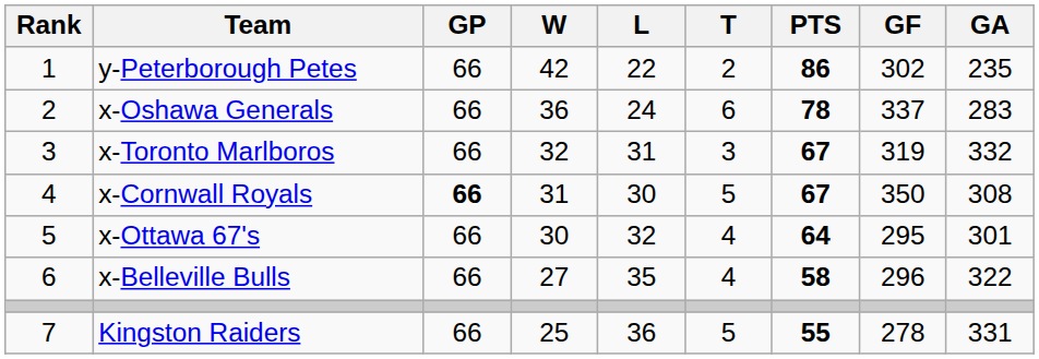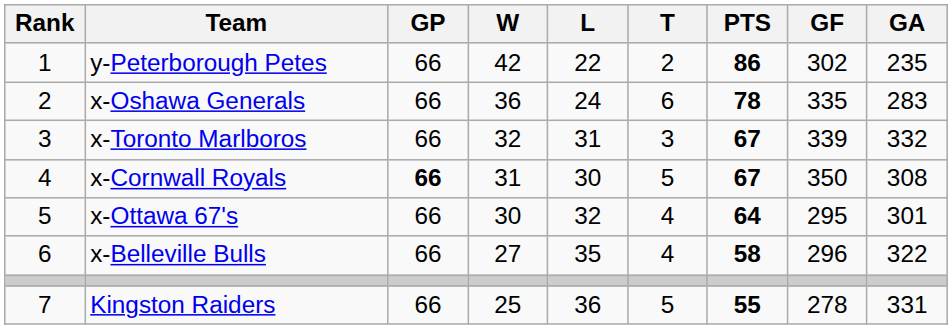x-Oshawa Generals | GF: 337 -> 335
x-Toronto Marlboros | GF: 319 -> 339
